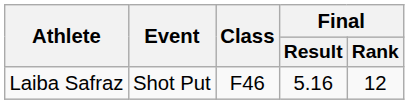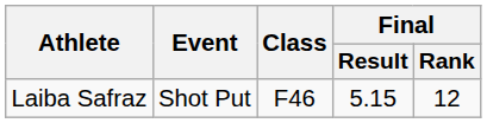Laiba Safraz | Final / Result: 5.16 -> 5.15
